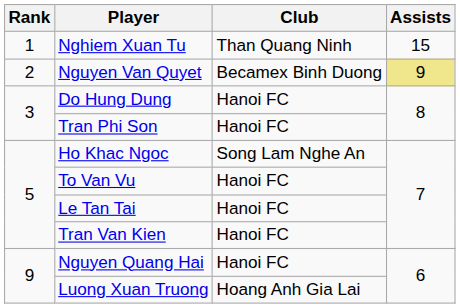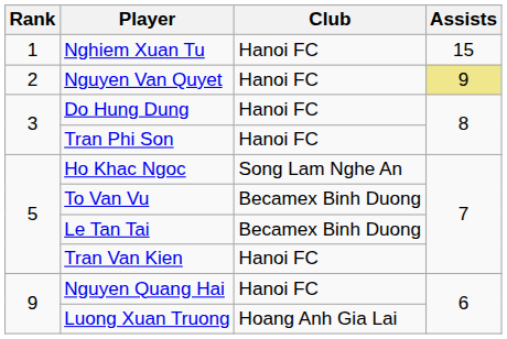Nghiem Xuan Tu | Club: Than Quang Ninh -> Hanoi FC
Nguyen Van Quyet | Club: Becamex Binh Duong -> Hanoi FC
To Van Vu | Club: Hanoi FC -> Becamex Binh Duong
Le Tan Tai | Club: Hanoi FC -> Becamex Binh Duong
